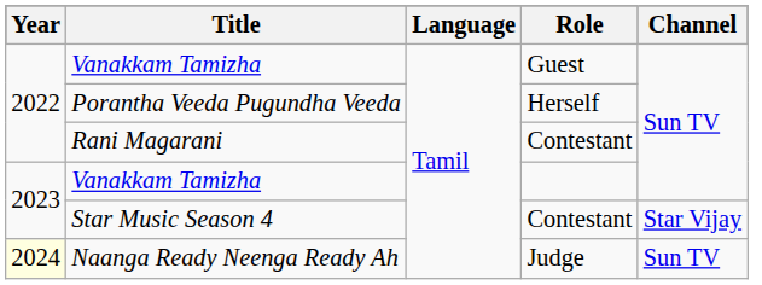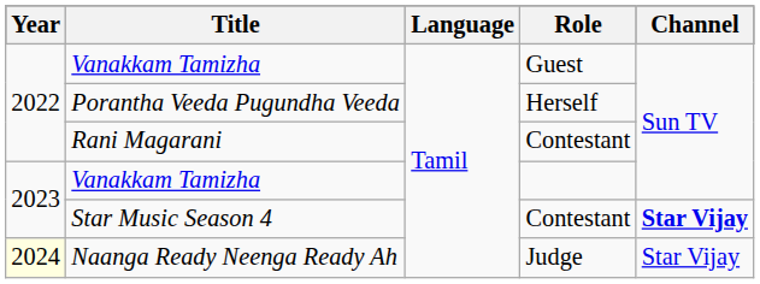Star Music Season 4 | Channel: normal -> bold
Naanga Ready Neenga Ready Ah | Channel: Sun TV -> Star Vijay
